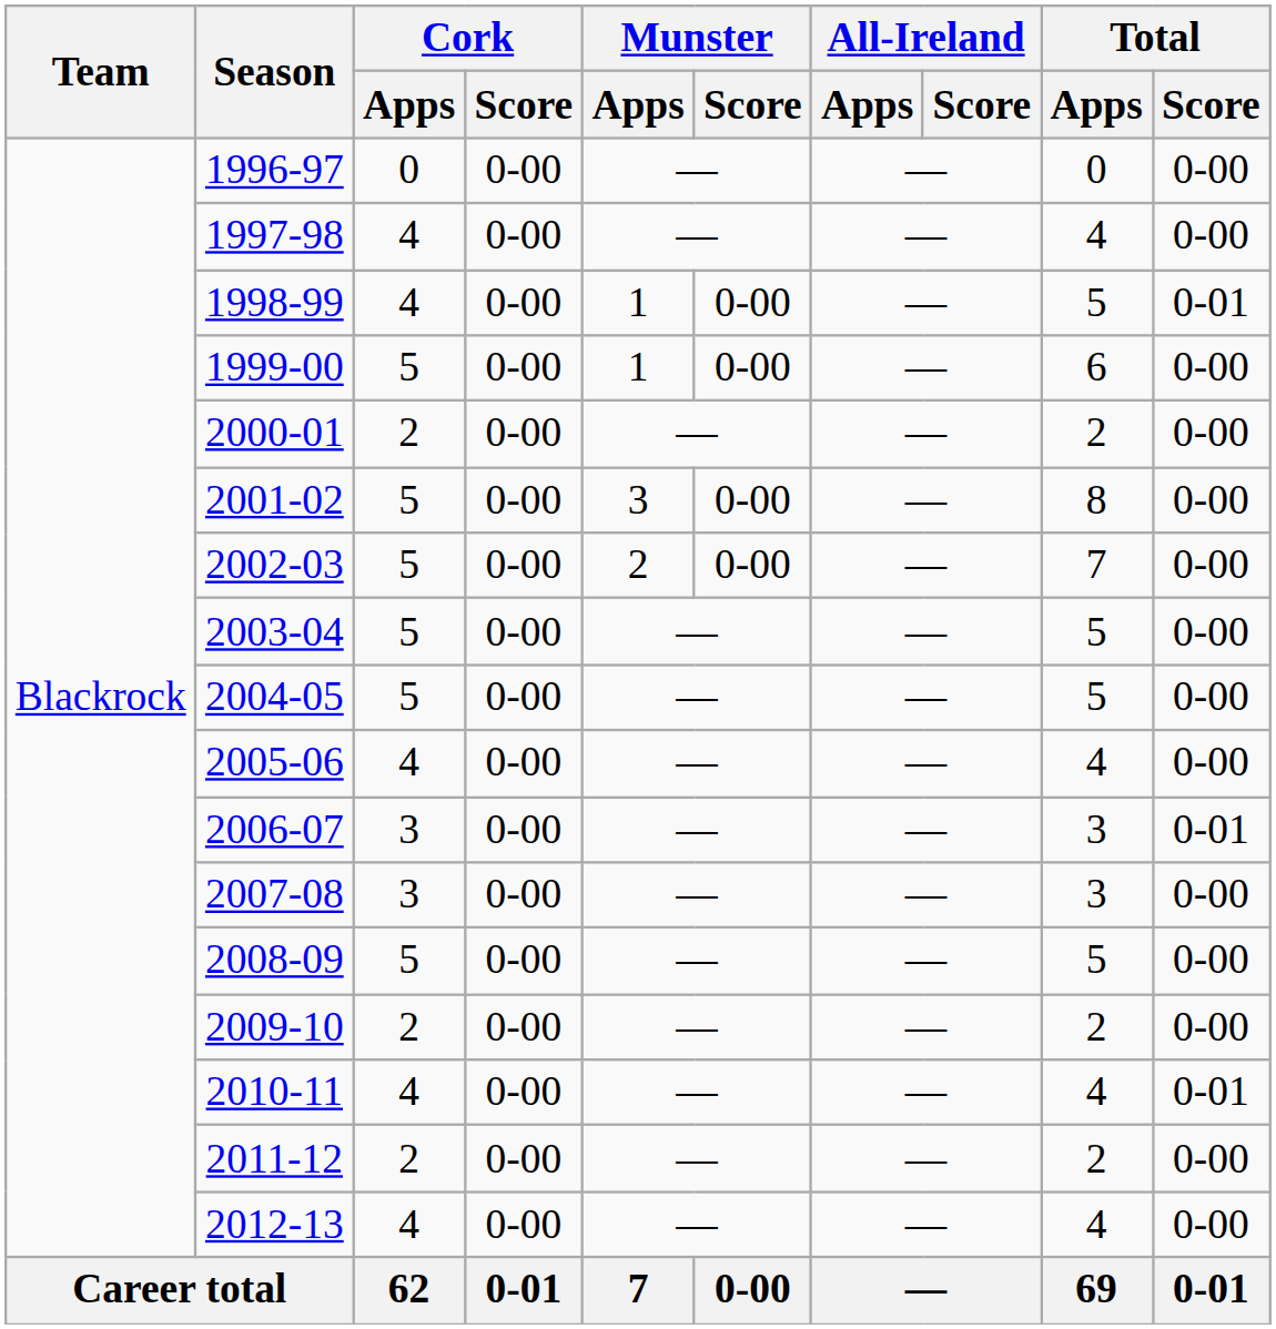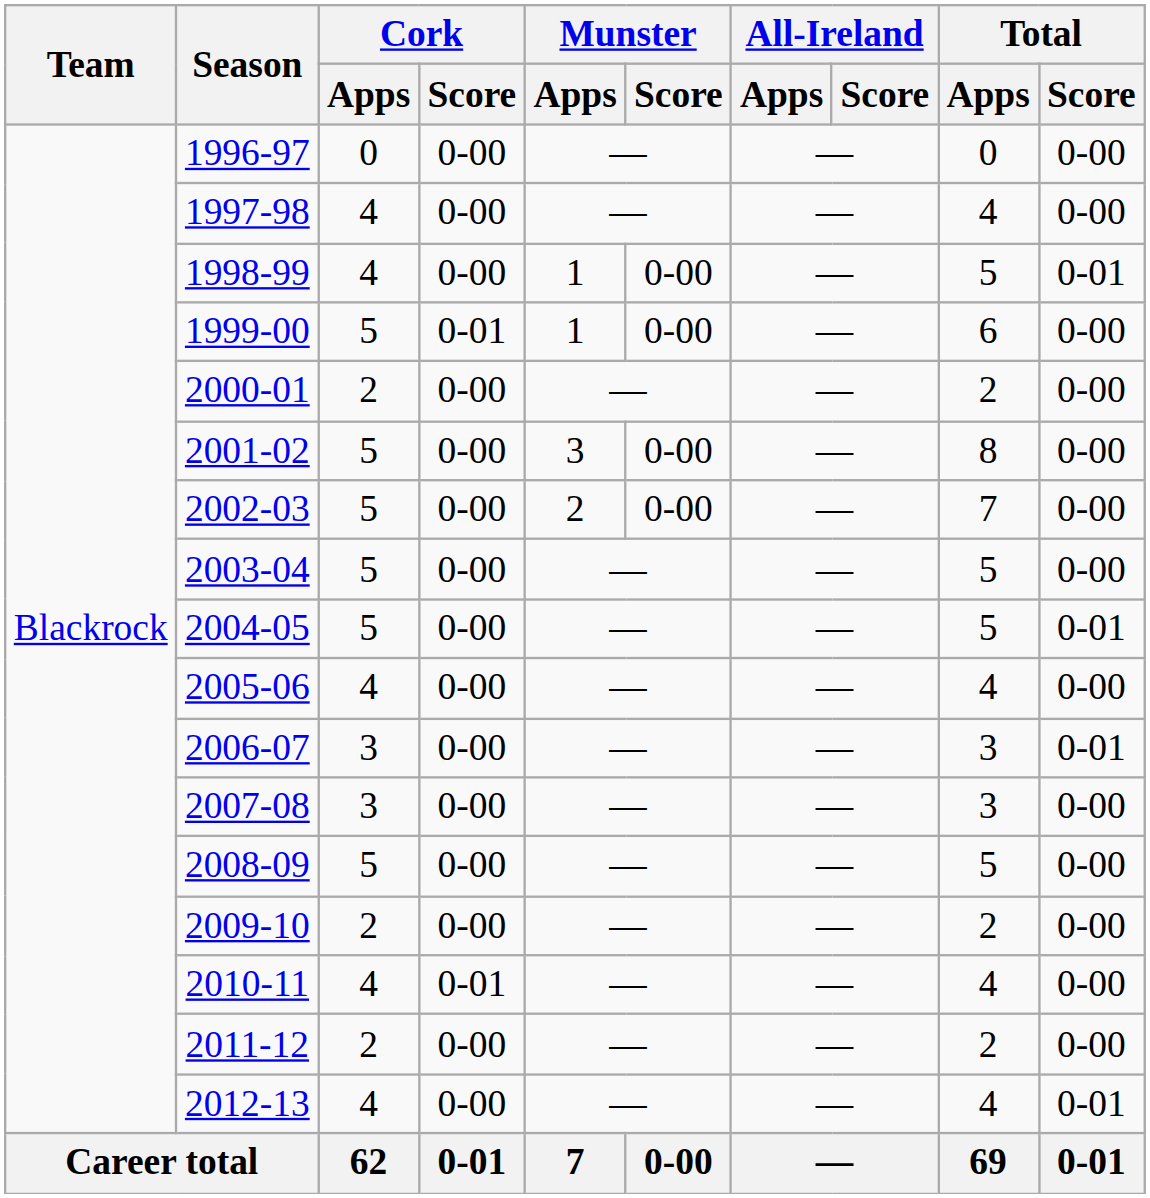1999-00 | Cork / Score: 0-00 -> 0-01
2004-05 | Total / Score: 0-00 -> 0-01
2010-11 | Cork / Score: 0-00 -> 0-01
2010-11 | Total / Score: 0-01 -> 0-00
2012-13 | Total / Score: 0-00 -> 0-01
